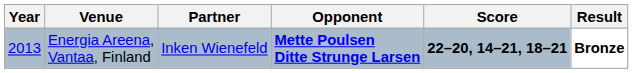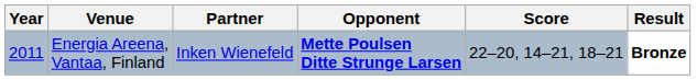Energia Areena, Vantaa, Finland | Year: 2013 -> 2011
Energia Areena, Vantaa, Finland | Score: bold -> normal
